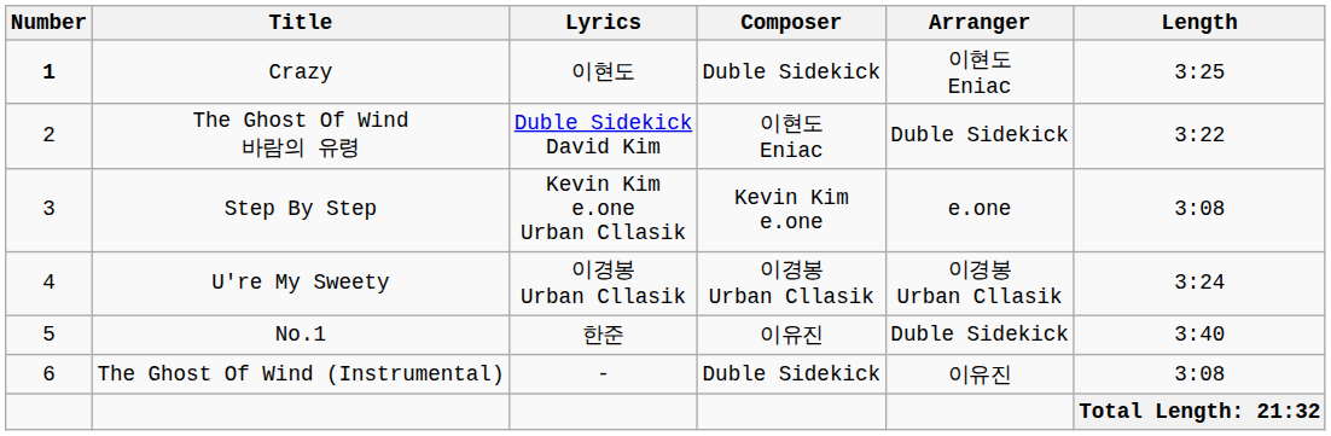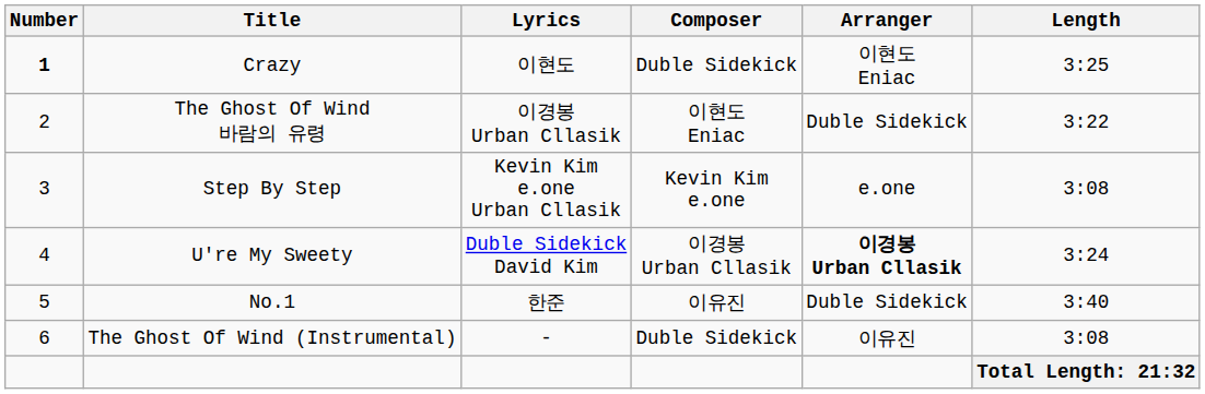The Ghost Of Wind 바람의 유령 | Lyrics: Duble Sidekick David Kim -> 이경봉 Urban Cllasik
U're My Sweety | Lyrics: 이경봉 Urban Cllasik -> Duble Sidekick David Kim
U're My Sweety | Arranger: normal -> bold
